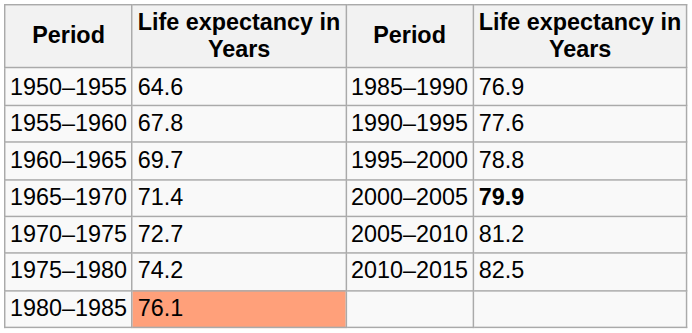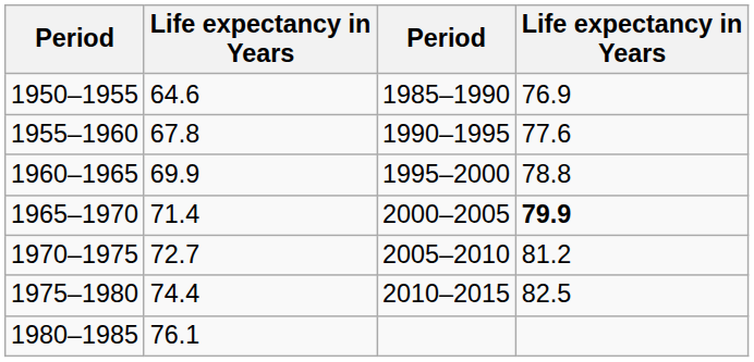1960–1965 | column 2: 69.7 -> 69.9
1975–1980 | column 2: 74.2 -> 74.4
1980–1985 | column 2: lightsalmon background -> no background
